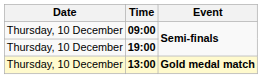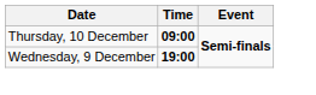19:00 | Date: Thursday, 10 December -> Wednesday, 9 December
- row: Thursday, 10 December | 13:00 | Gold medal match
